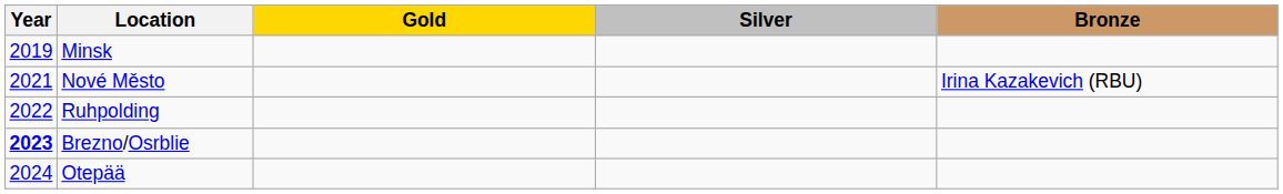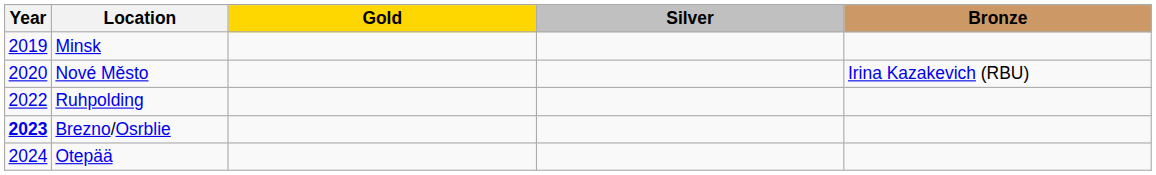Nové Město | Year: 2021 -> 2020
